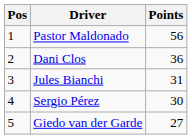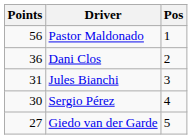columns swapped: Pos <-> Points
